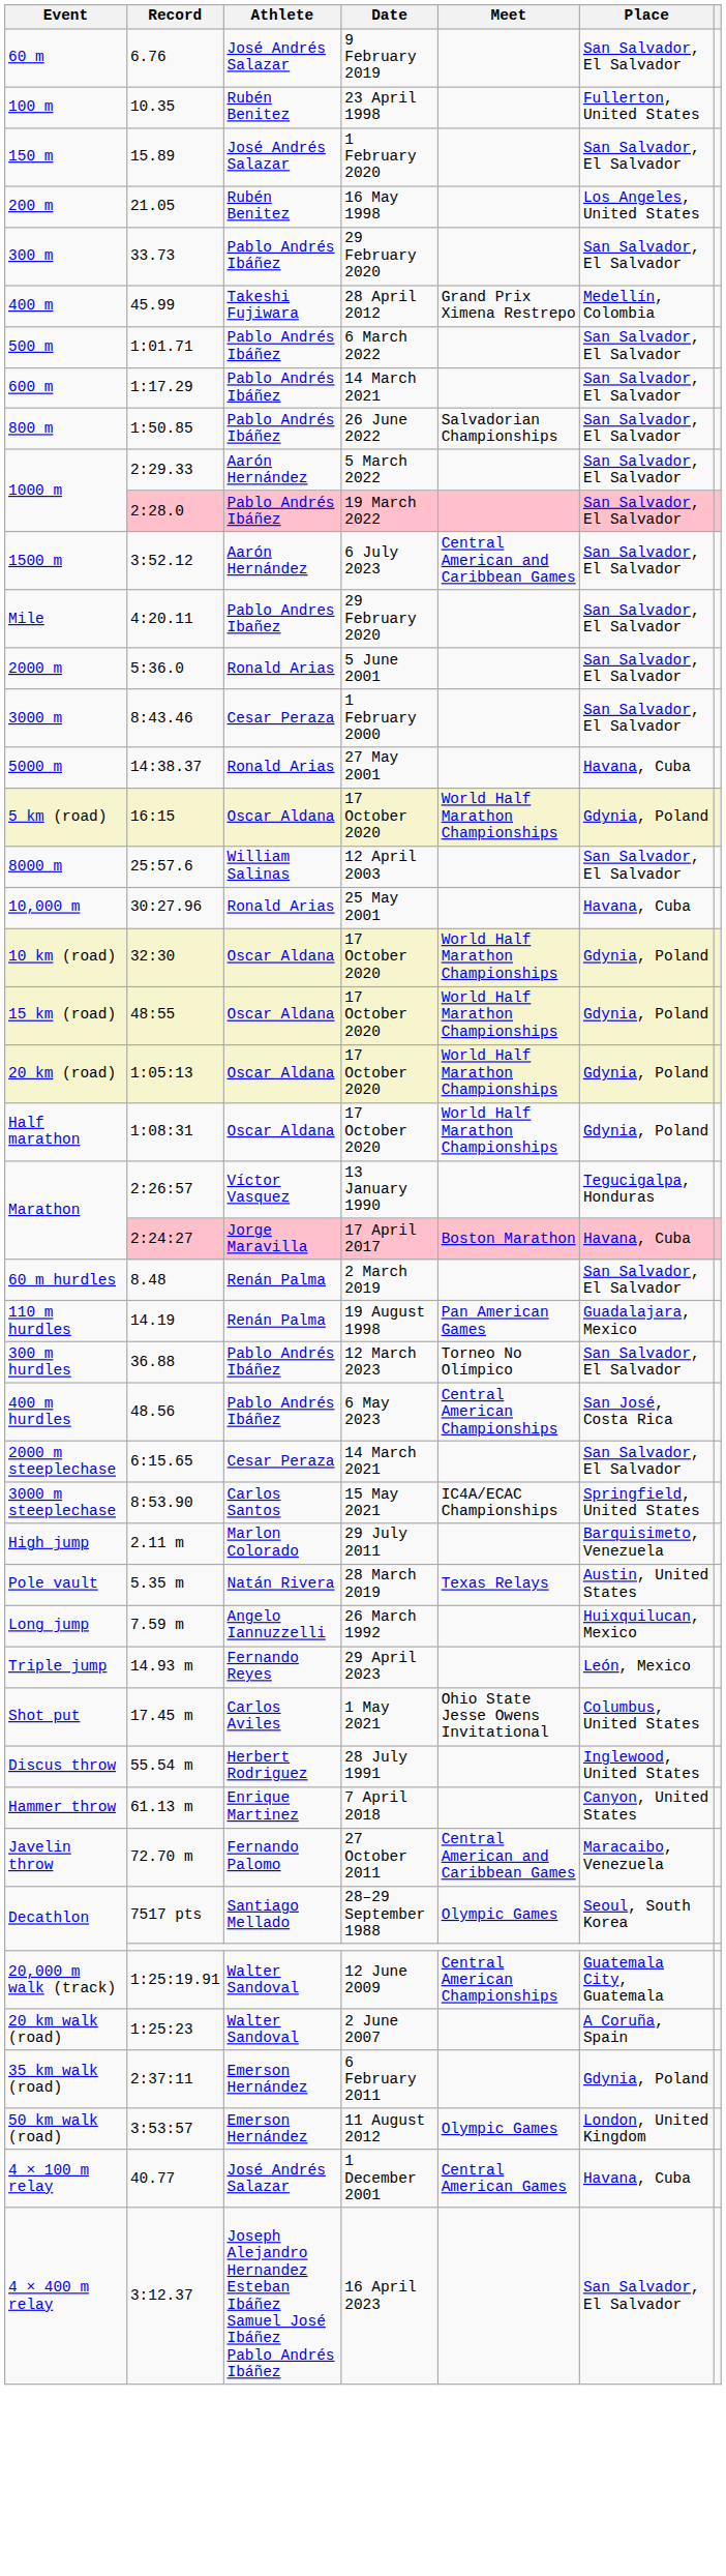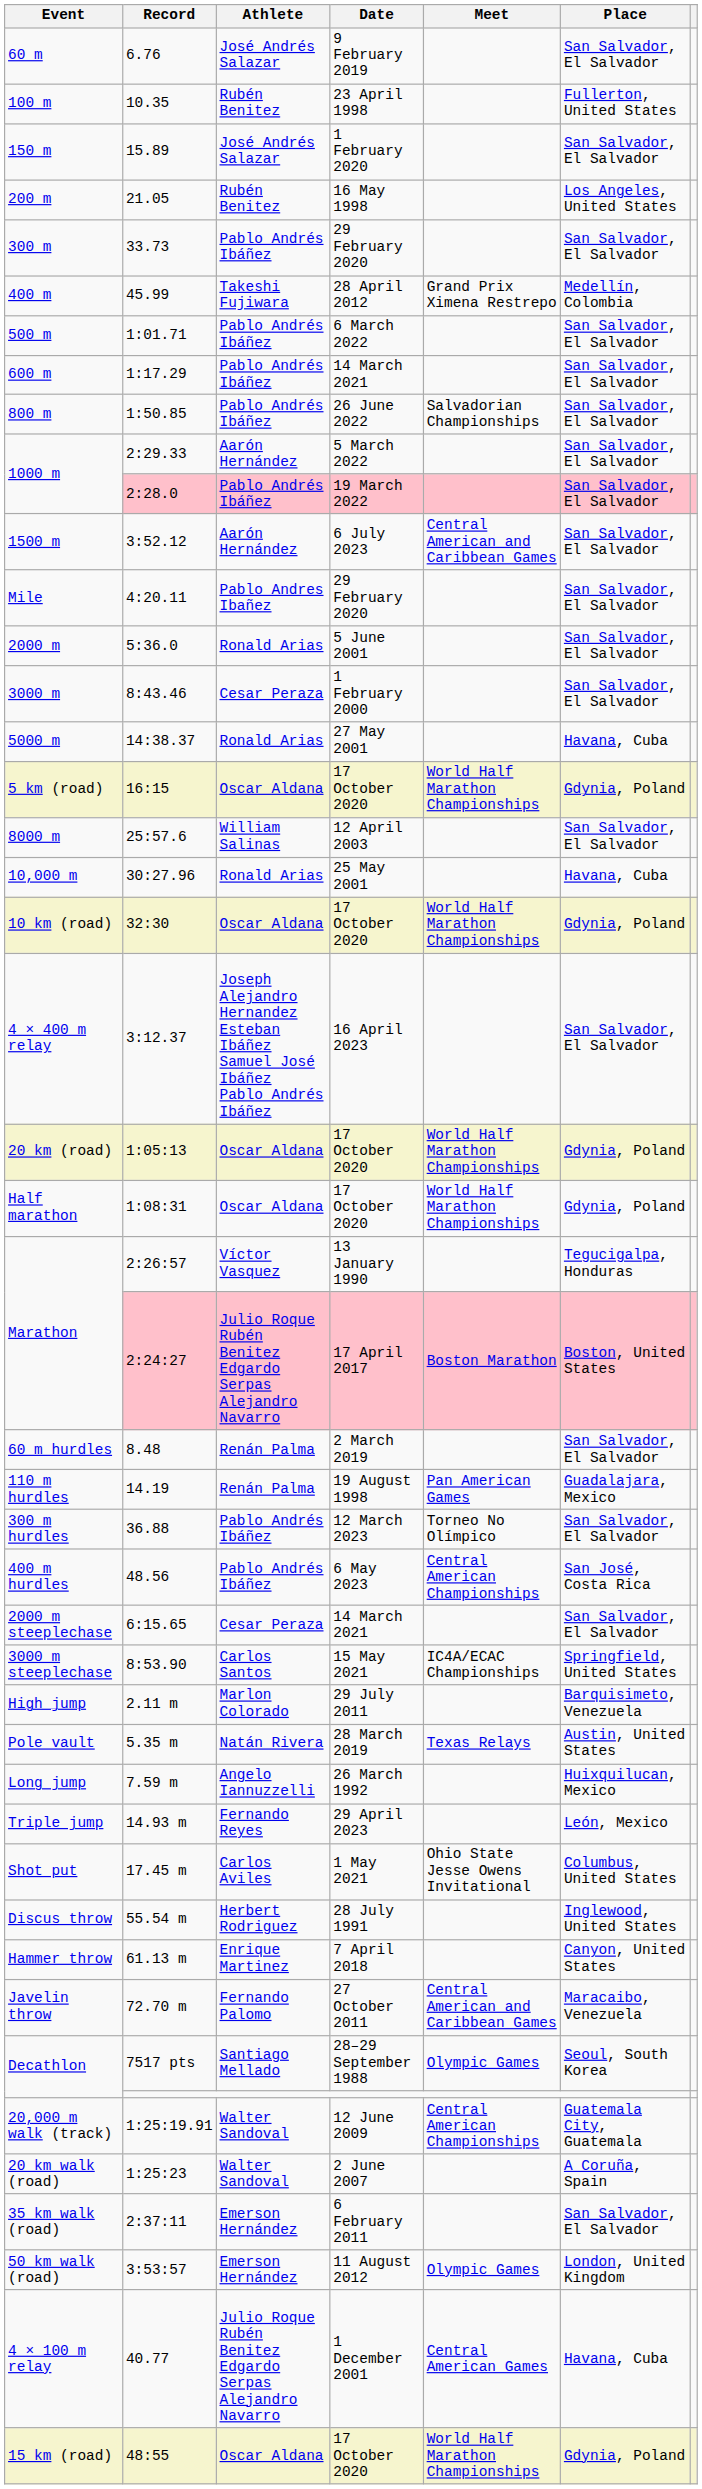rows swapped: 15 km (road) <-> 4 × 400 m relay
Marathon / 2:24:27 | Athlete: Jorge Maravilla -> Julio Roque Rubén Benitez Edgardo Serpas Alejandro Navarro
Marathon / 2:24:27 | Place: Havana, Cuba -> Boston, United States
35 km walk (road) | Place: Gdynia, Poland -> San Salvador, El Salvador
4 × 100 m relay | Athlete: José Andrés Salazar -> Julio Roque Rubén Benitez Edgardo Serpas Alejandro Navarro
